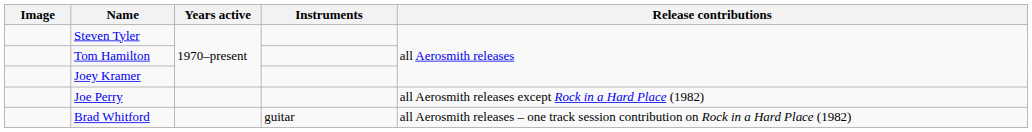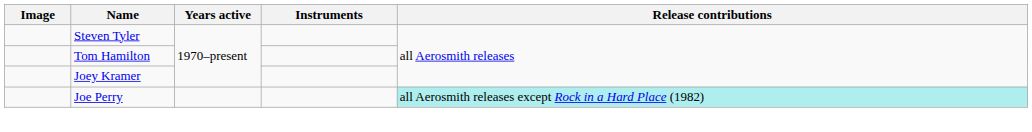Joe Perry | Release contributions: no background -> paleturquoise background
- row: Brad Whitford | guitar | all Aerosmith releases – one track session contribution on Rock in a Hard Place (1982)
